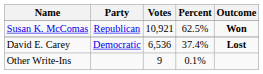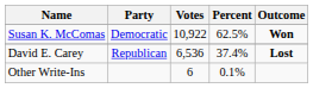Susan K. McComas | Party: Republican -> Democratic
Susan K. McComas | Votes: 10,921 -> 10,922
David E. Carey | Party: Democratic -> Republican
Other Write-Ins | Votes: 9 -> 6
